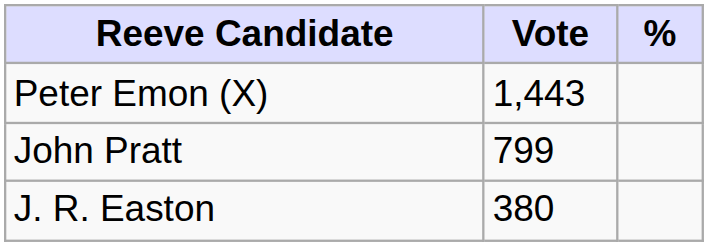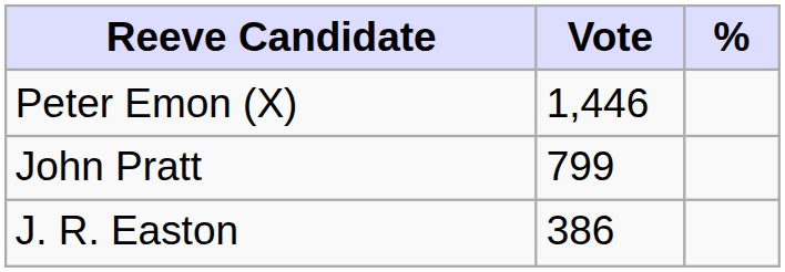Peter Emon (X) | Vote: 1,443 -> 1,446
J. R. Easton | Vote: 380 -> 386
